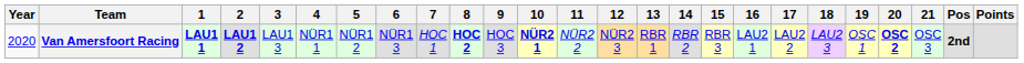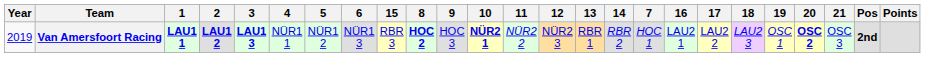columns swapped: 7 <-> 15
Van Amersfoort Racing | Year: 2020 -> 2019
Van Amersfoort Racing | 3: normal -> bold
